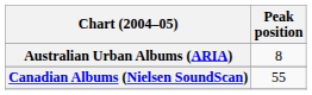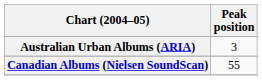Australian Urban Albums (ARIA) | Peak position: 8 -> 3
